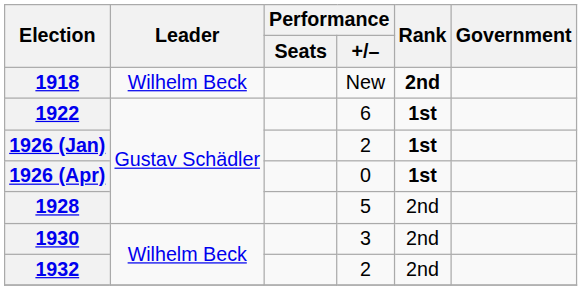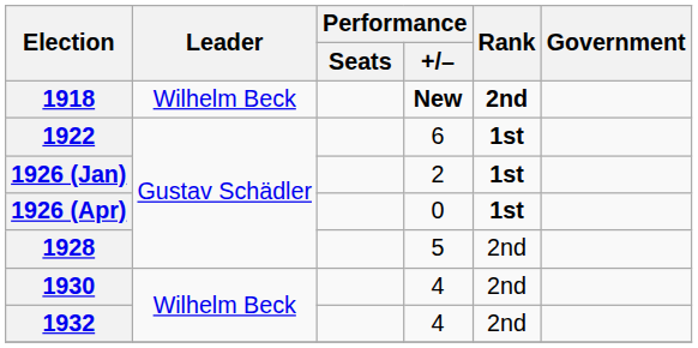1918 | Performance / +/–: normal -> bold
1930 | Performance / +/–: 3 -> 4
1932 | Performance / +/–: 2 -> 4
